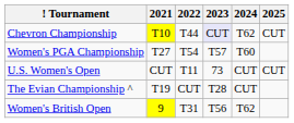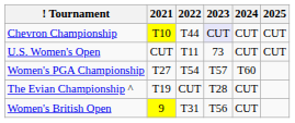Chevron Championship | 2024: T62 -> CUT
rows swapped: U.S. Women's Open <-> Women's PGA Championship
Women's British Open | 2024: T62 -> CUT
